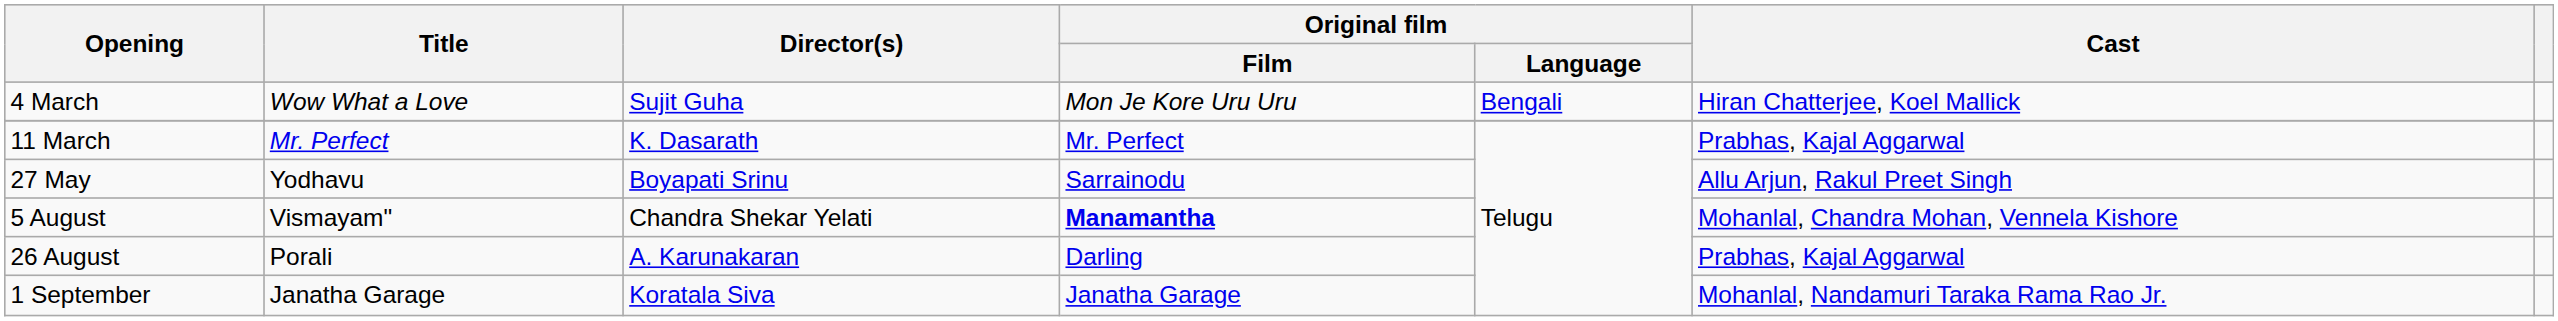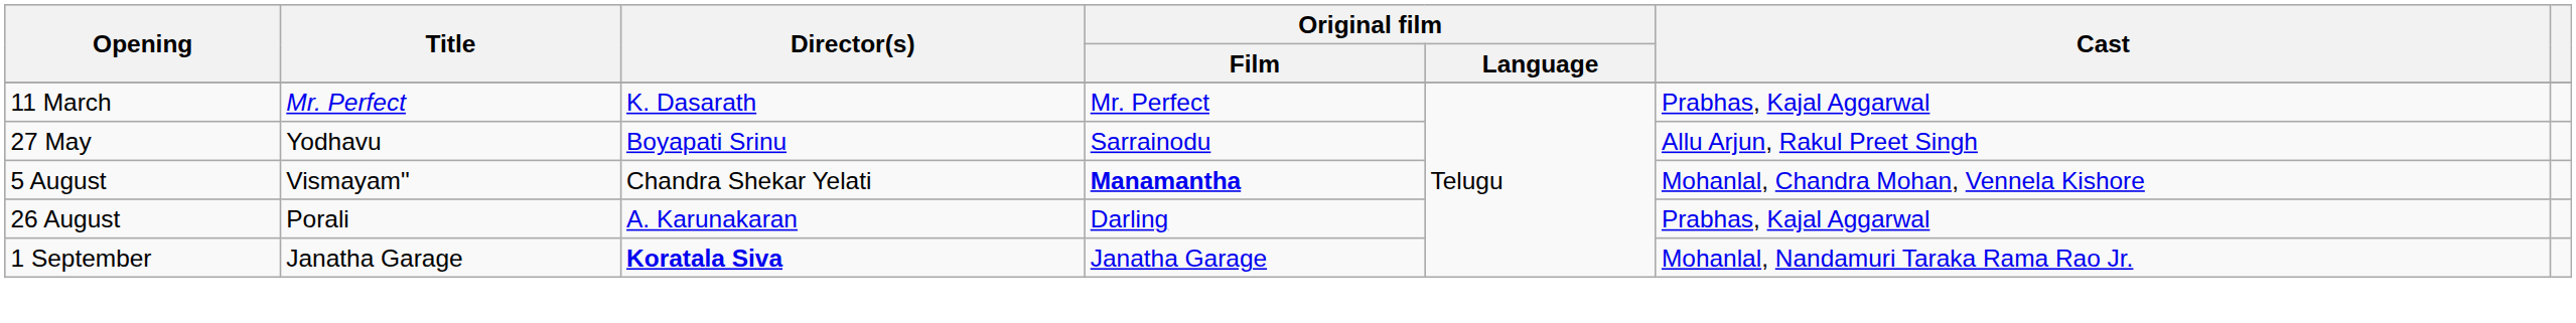- row: 4 March | Wow What a Love | Sujit Guha | Mon Je Kore Uru Uru | Bengali | Hiran Chatterjee, Koel Mallick
1 September | Director(s): normal -> bold
